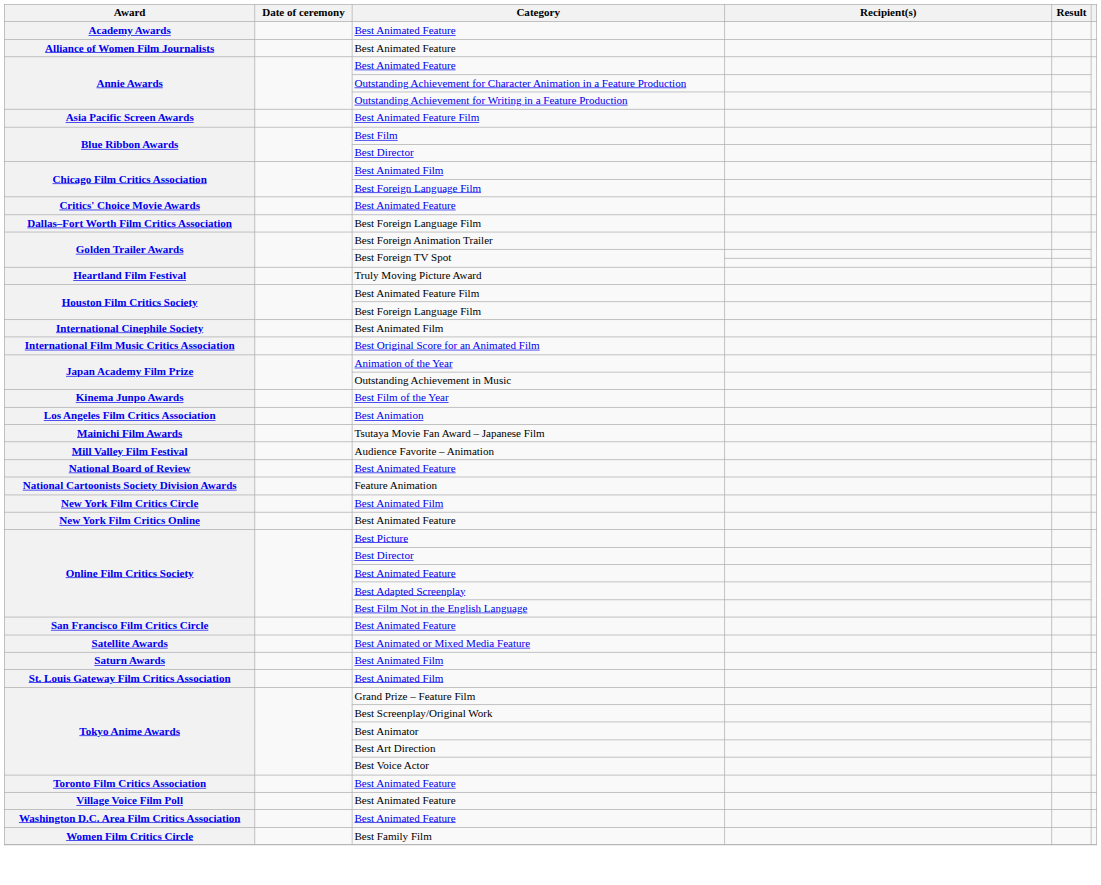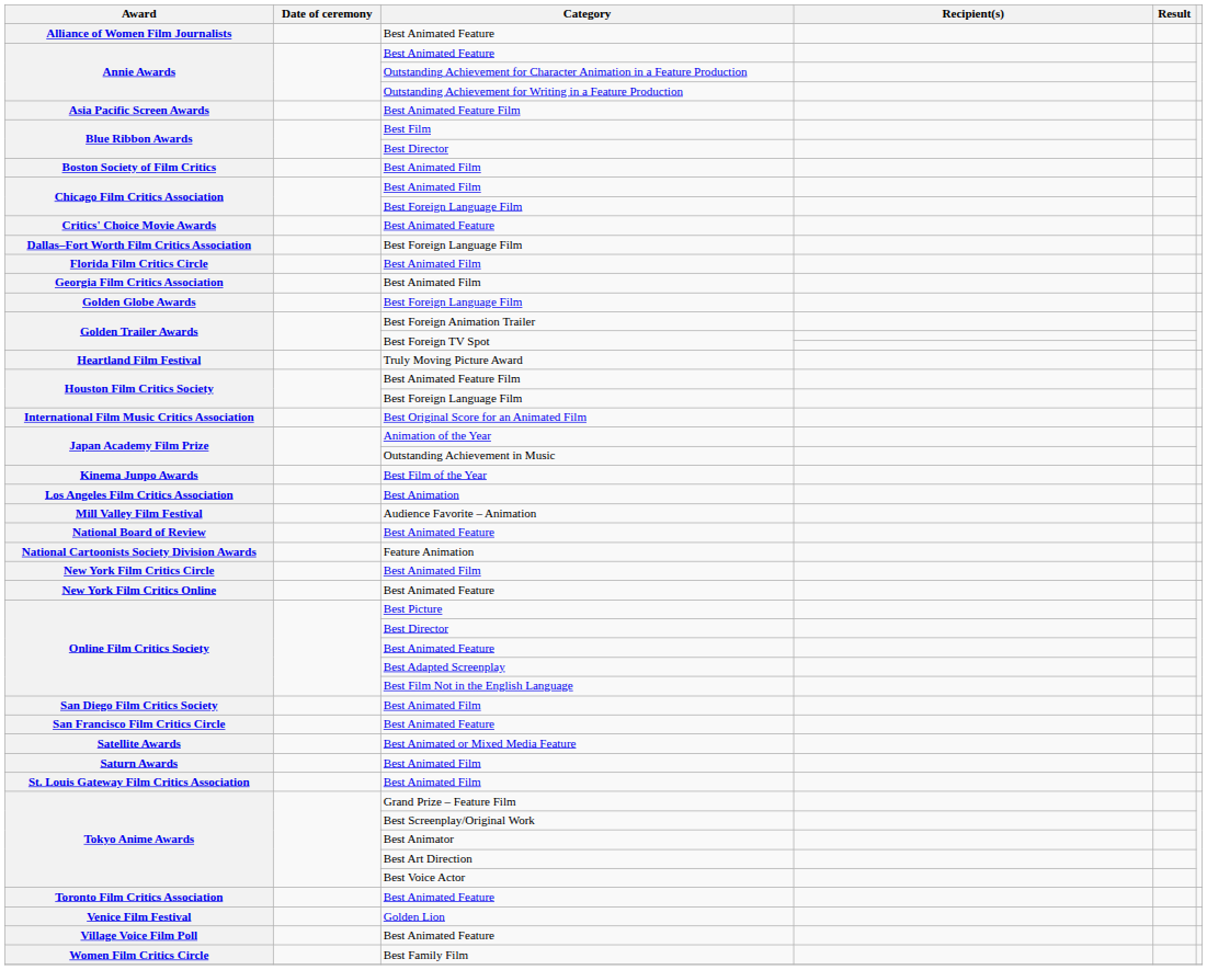- row: Academy Awards | Best Animated Feature
+ row: Boston Society of Film Critics | Best Animated Film
+ row: Florida Film Critics Circle | Best Animated Film
+ row: Georgia Film Critics Association | Best Animated Film
+ row: Golden Globe Awards | Best Foreign Language Film
- row: International Cinephile Society | Best Animated Film
- row: Mainichi Film Awards | Tsutaya Movie Fan Award – Japanese Film
+ row: San Diego Film Critics Society | Best Animated Film
+ row: Venice Film Festival | Golden Lion
- row: Washington D.C. Area Film Critics Association | Best Animated Feature
